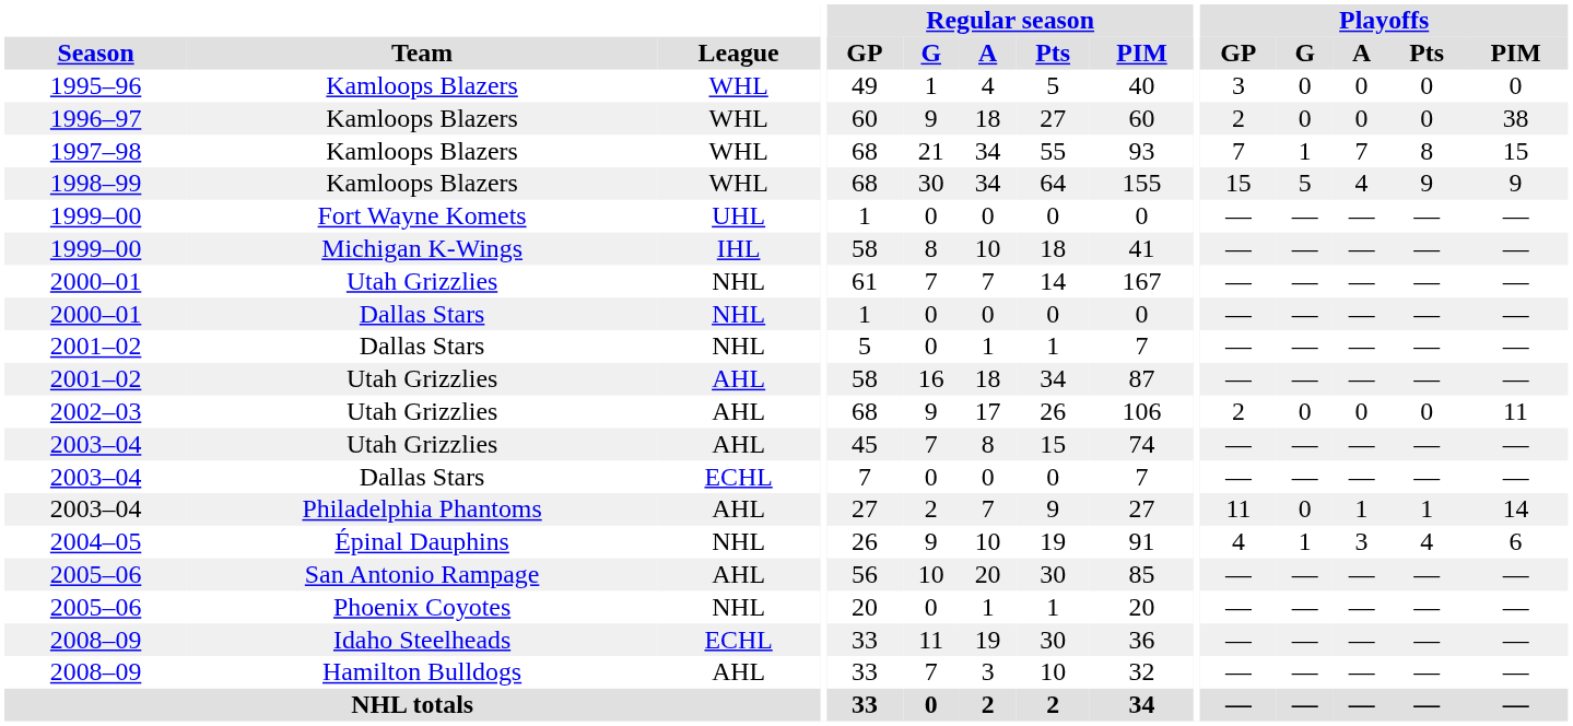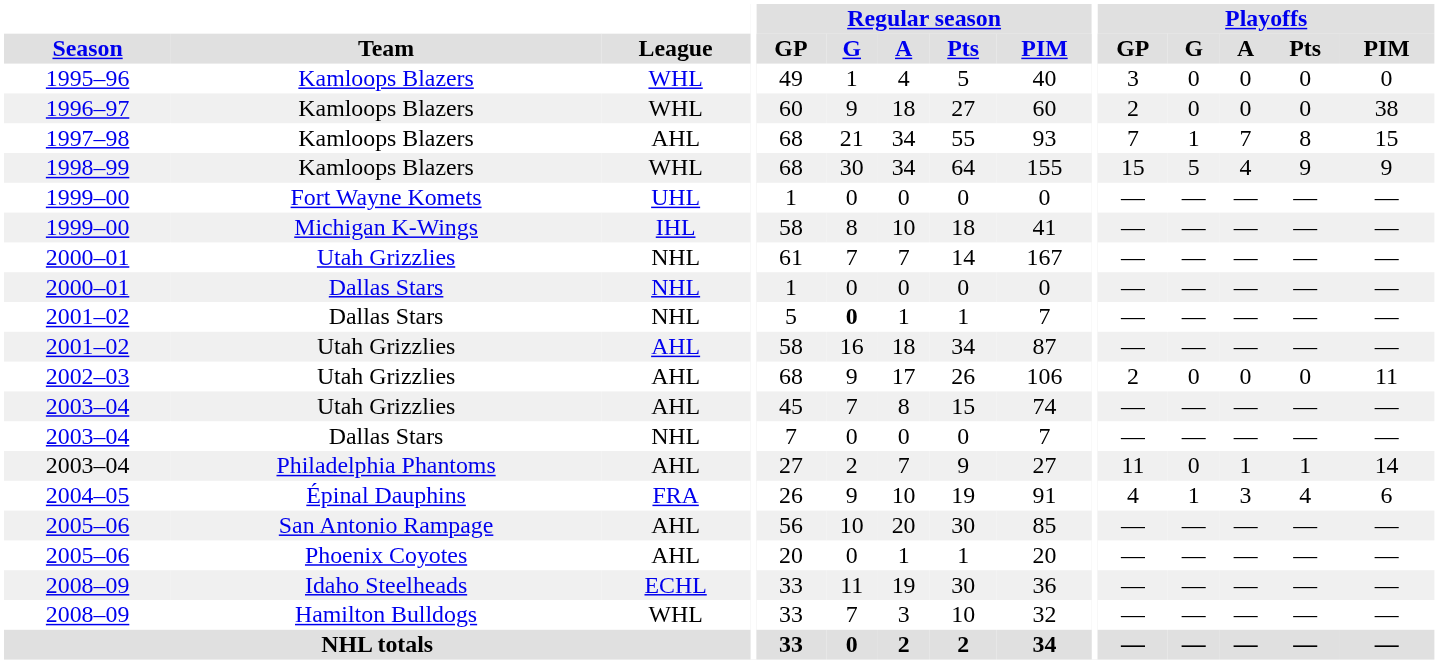1997–98 | League: WHL -> AHL
2001–02 / Dallas Stars | Regular season / G: normal -> bold
2003–04 / Dallas Stars | League: ECHL -> NHL
2004–05 | League: NHL -> FRA
2005–06 / Phoenix Coyotes | League: NHL -> AHL
2008–09 / Hamilton Bulldogs | League: AHL -> WHL
